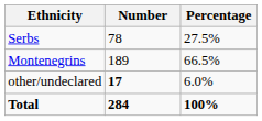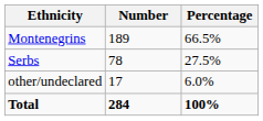rows swapped: Montenegrins <-> Serbs
other/undeclared | Number: bold -> normal
